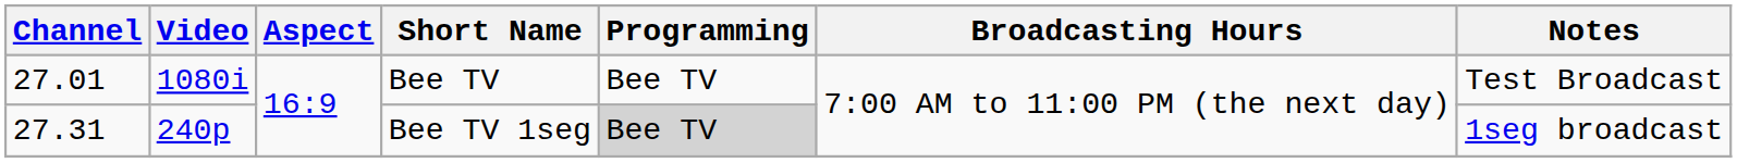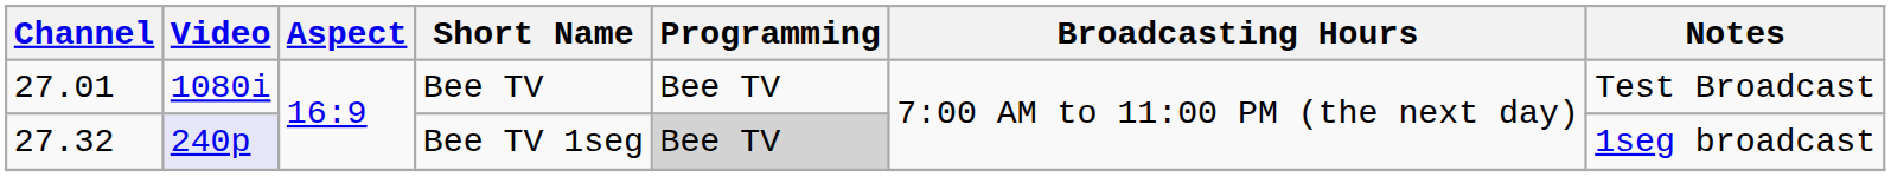Bee TV 1seg | Channel: 27.31 -> 27.32
Bee TV 1seg | Video: no background -> lavender background
